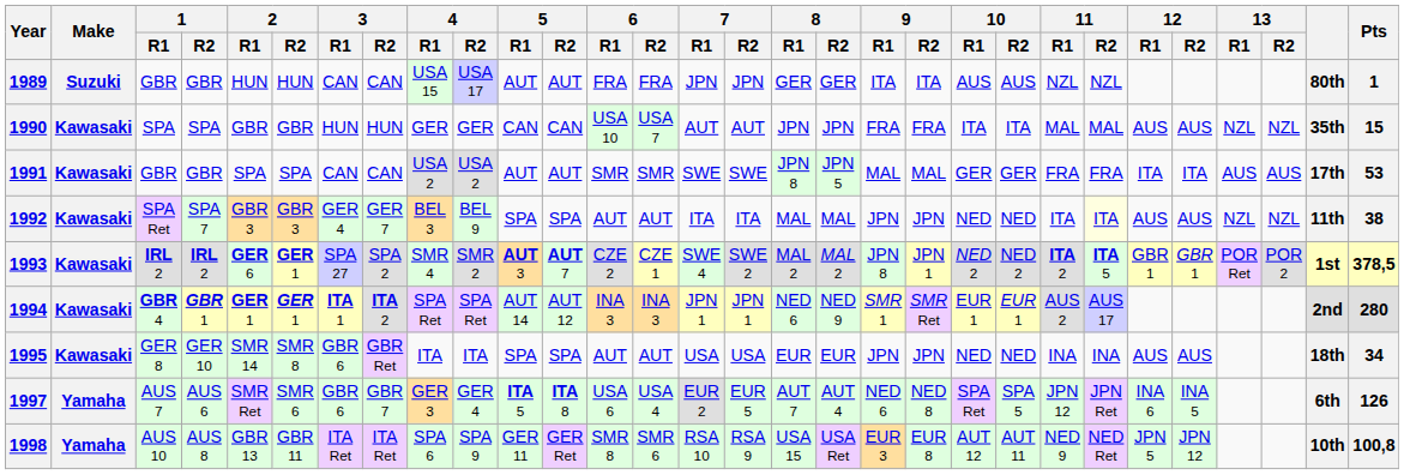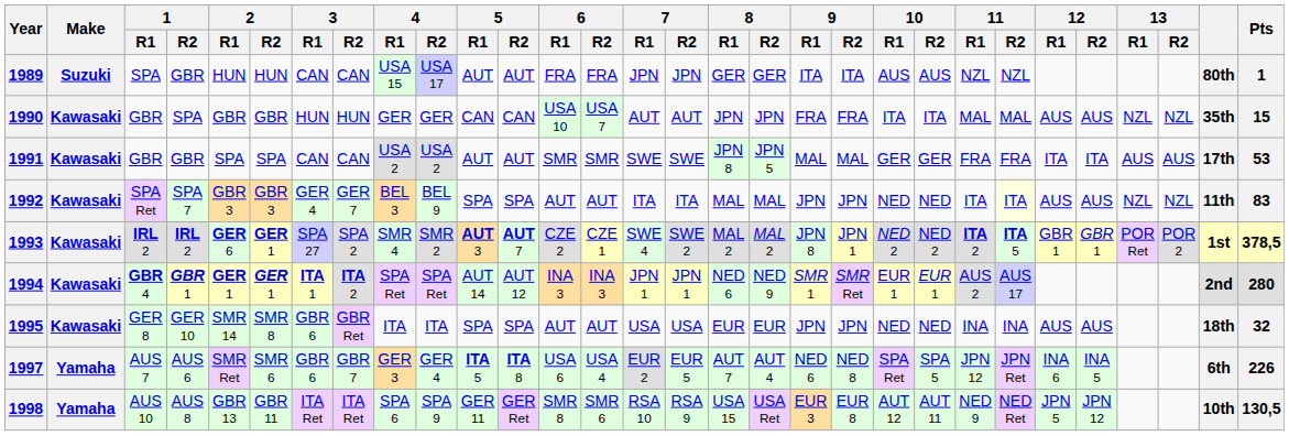1989 | 1 / R1: GBR -> SPA
1990 | 1 / R1: SPA -> GBR
1992 | Pts: 38 -> 83
1995 | Pts: 34 -> 32
1997 | Pts: 126 -> 226
1998 | Pts: 100,8 -> 130,5
